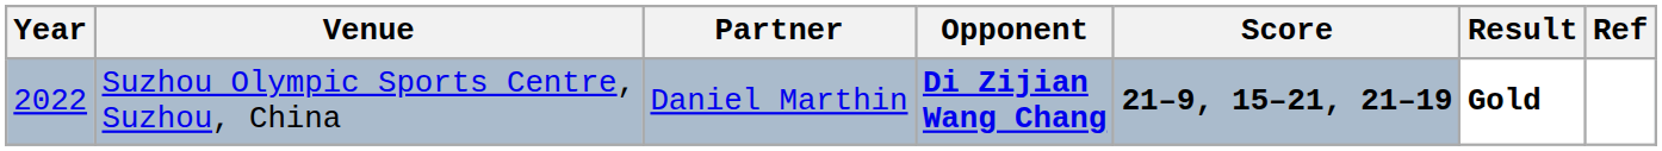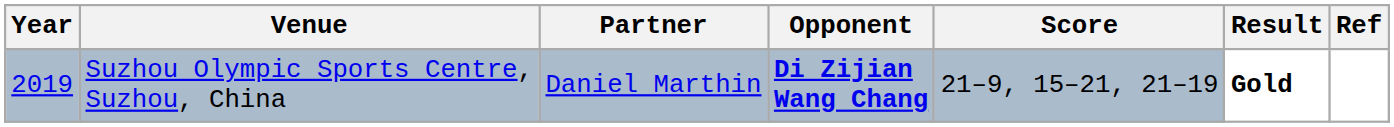Suzhou Olympic Sports Centre, Suzhou, China | Year: 2022 -> 2019
Suzhou Olympic Sports Centre, Suzhou, China | Score: bold -> normal
